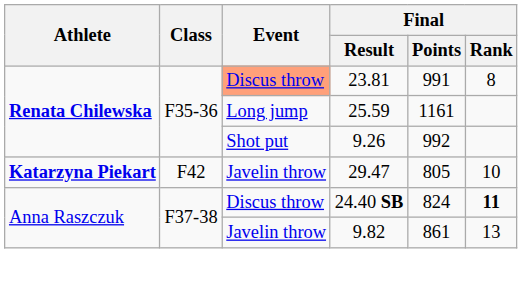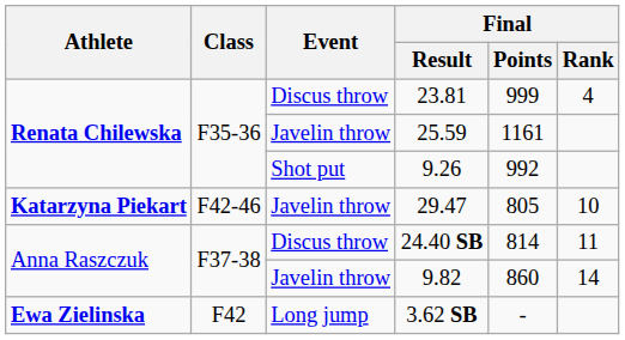23.81 | Event: lightsalmon background -> no background
23.81 | Final / Points: 991 -> 999
23.81 | Final / Rank: 8 -> 4
25.59 | Event: Long jump -> Javelin throw
29.47 | Class: F42 -> F42-46
24.40 SB | Final / Points: 824 -> 814
24.40 SB | Final / Rank: bold -> normal
9.82 | Final / Points: 861 -> 860
9.82 | Final / Rank: 13 -> 14
+ row: Ewa Zielinska | F42 | Long jump | 3.62 SB | -
